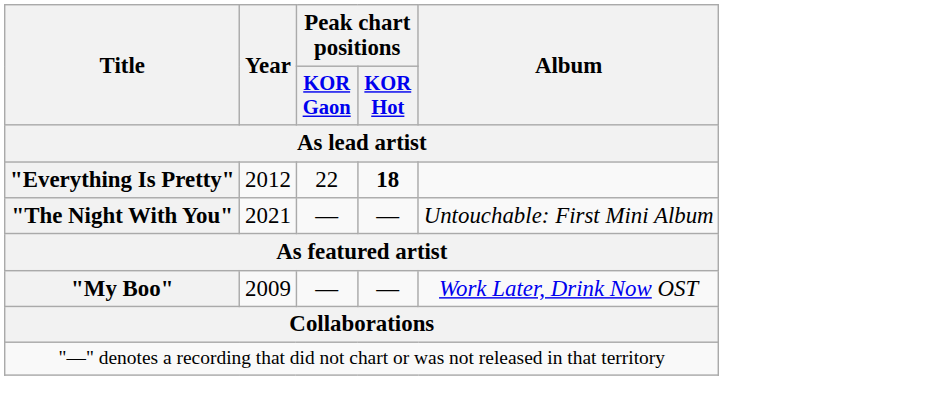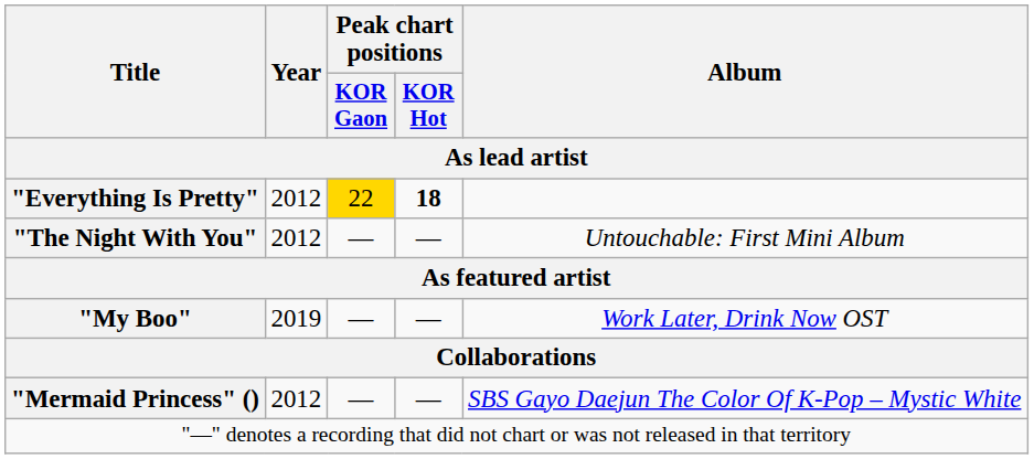"Everything Is Pretty" | Peak chart positions / KOR Gaon: no background -> gold background
"The Night With You" | Year: 2021 -> 2012
"My Boo" | Year: 2009 -> 2019
+ row: "Mermaid Princess" () | 2012 | — | — | SBS Gayo Daejun The Color Of K-Pop – Mystic White
